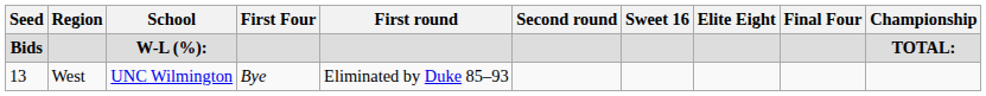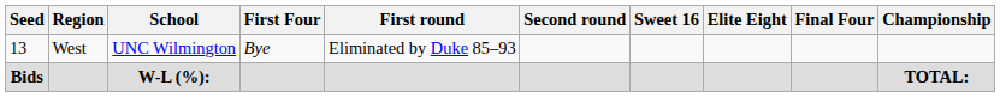rows swapped: 13 <-> Bids
